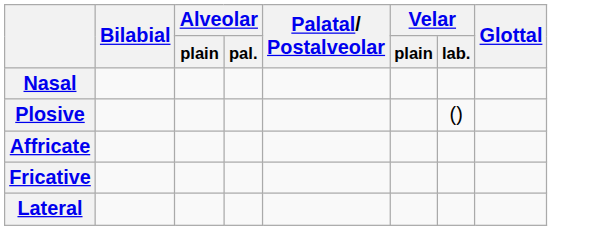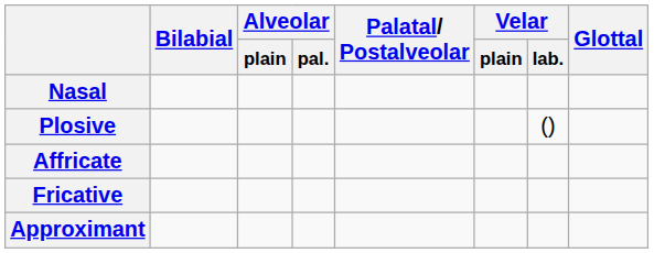- row: Lateral
+ row: Approximant
